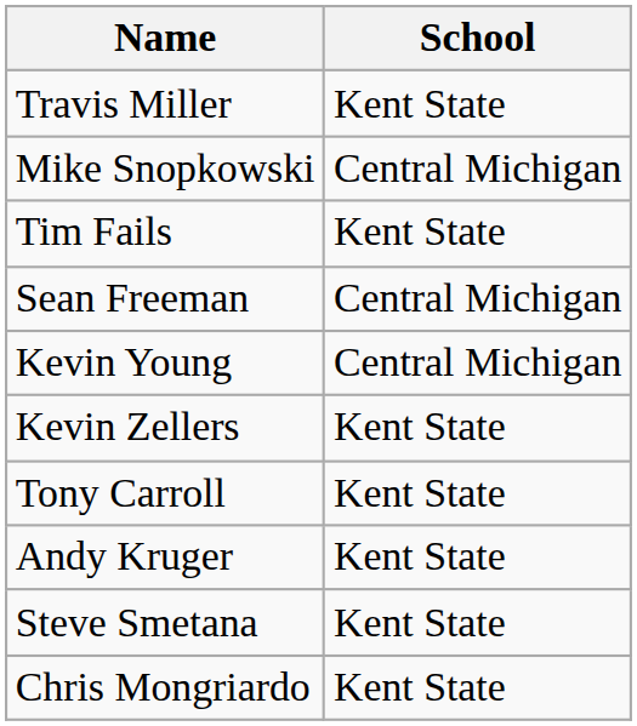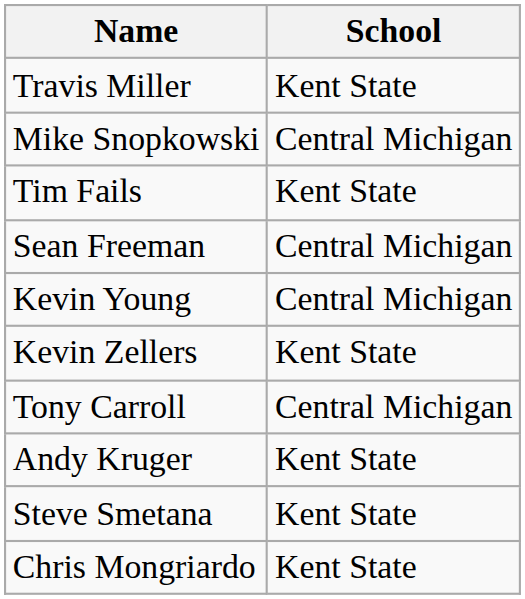Tony Carroll | School: Kent State -> Central Michigan
